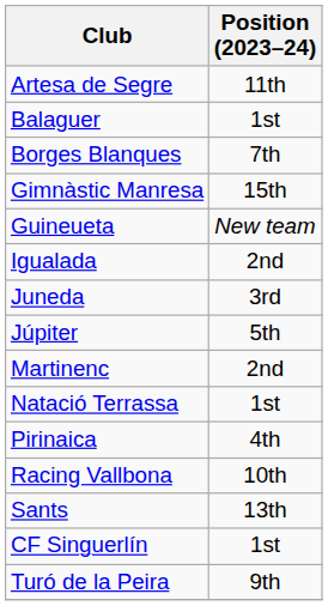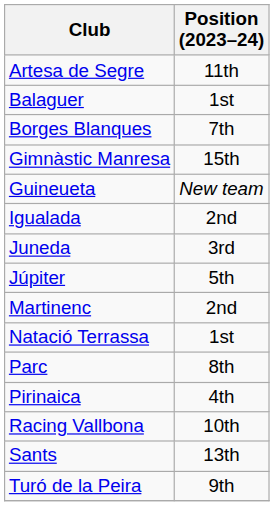+ row: Parc | 8th
- row: CF Singuerlín | 1st
